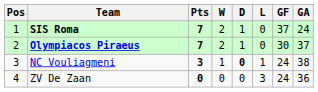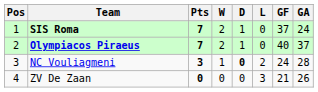Olympiacos Piraeus | GF: 30 -> 40
NC Vouliagmeni | L: 1 -> 2
NC Vouliagmeni | GA: 38 -> 28
ZV De Zaan | GF: 24 -> 21
ZV De Zaan | GA: 36 -> 26
